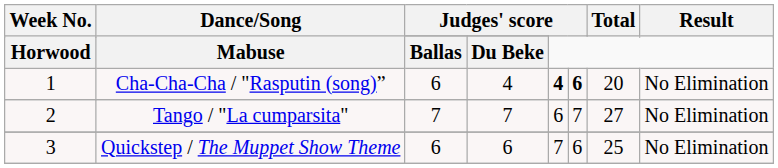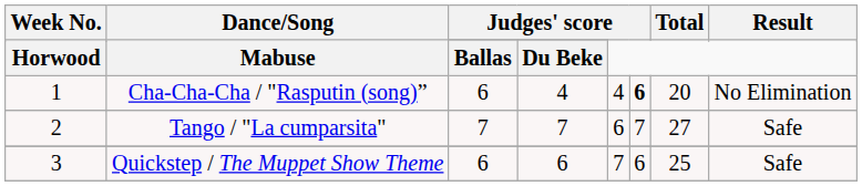Cha-Cha-Cha / "Rasputin (song)” | column 5: bold -> normal
Tango / "La cumparsita" | Result: No Elimination -> Safe
Quickstep / The Muppet Show Theme | Result: No Elimination -> Safe
